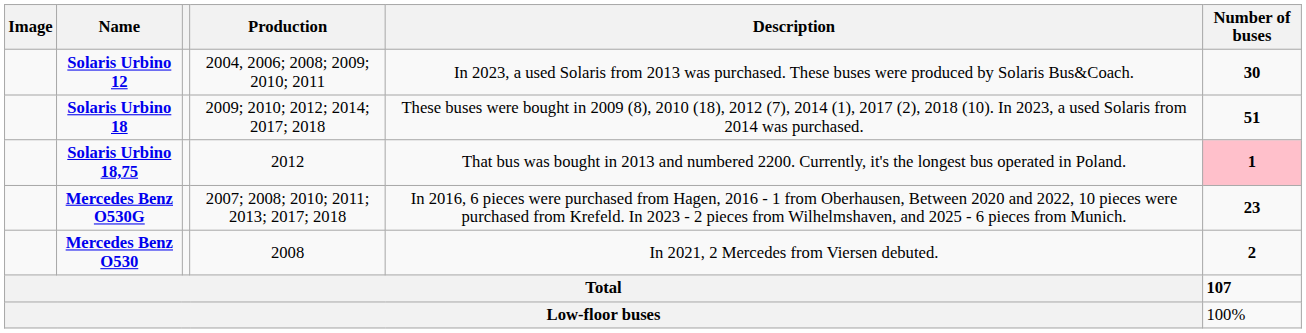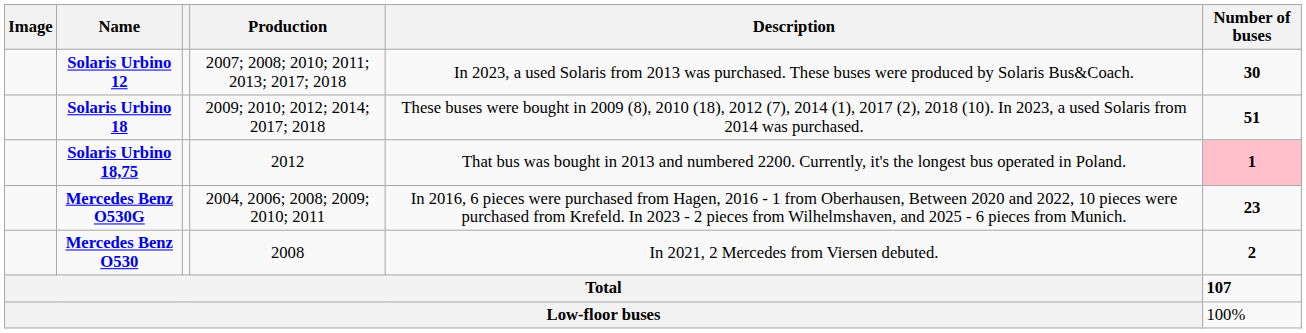Solaris Urbino 12 | Production: 2004, 2006; 2008; 2009; 2010; 2011 -> 2007; 2008; 2010; 2011; 2013; 2017; 2018
Mercedes Benz O530G | Production: 2007; 2008; 2010; 2011; 2013; 2017; 2018 -> 2004, 2006; 2008; 2009; 2010; 2011
